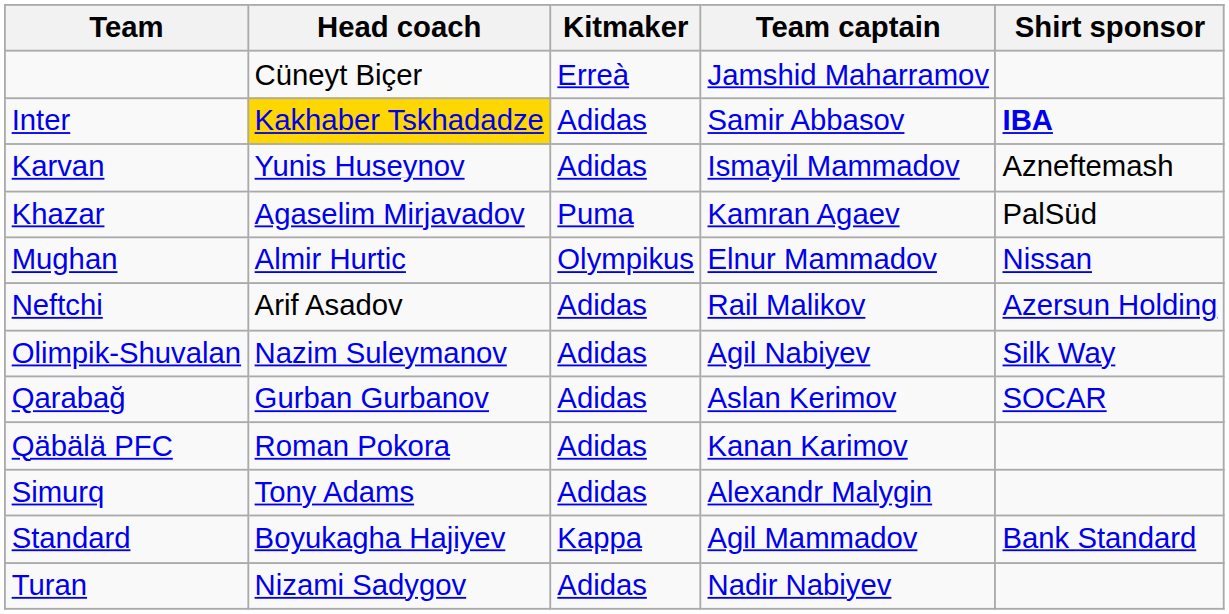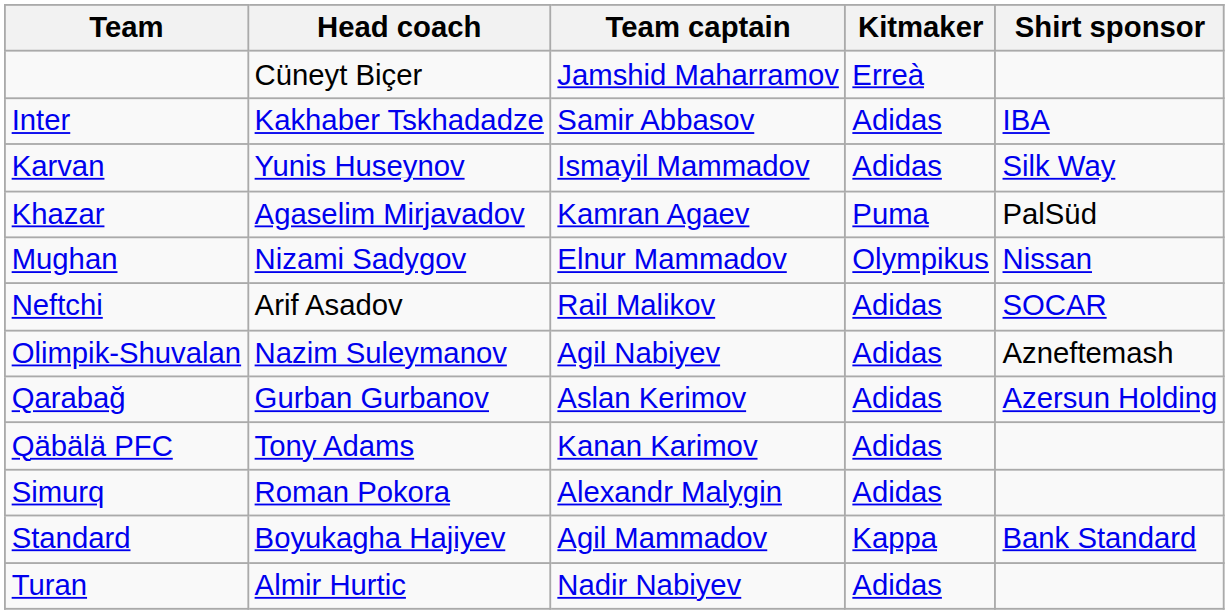columns swapped: Team captain <-> Kitmaker
Inter | Head coach: gold background -> no background
Inter | Shirt sponsor: bold -> normal
Karvan | Shirt sponsor: Azneftemash -> Silk Way
Mughan | Head coach: Almir Hurtic -> Nizami Sadygov
Neftchi | Shirt sponsor: Azersun Holding -> SOCAR
Olimpik-Shuvalan | Shirt sponsor: Silk Way -> Azneftemash
Qarabağ | Shirt sponsor: SOCAR -> Azersun Holding
Qäbälä PFC | Head coach: Roman Pokora -> Tony Adams
Simurq | Head coach: Tony Adams -> Roman Pokora
Turan | Head coach: Nizami Sadygov -> Almir Hurtic
